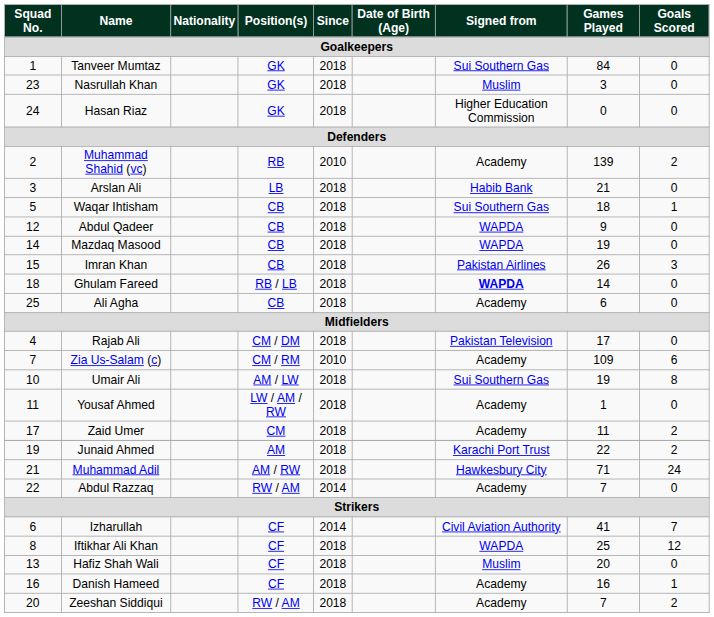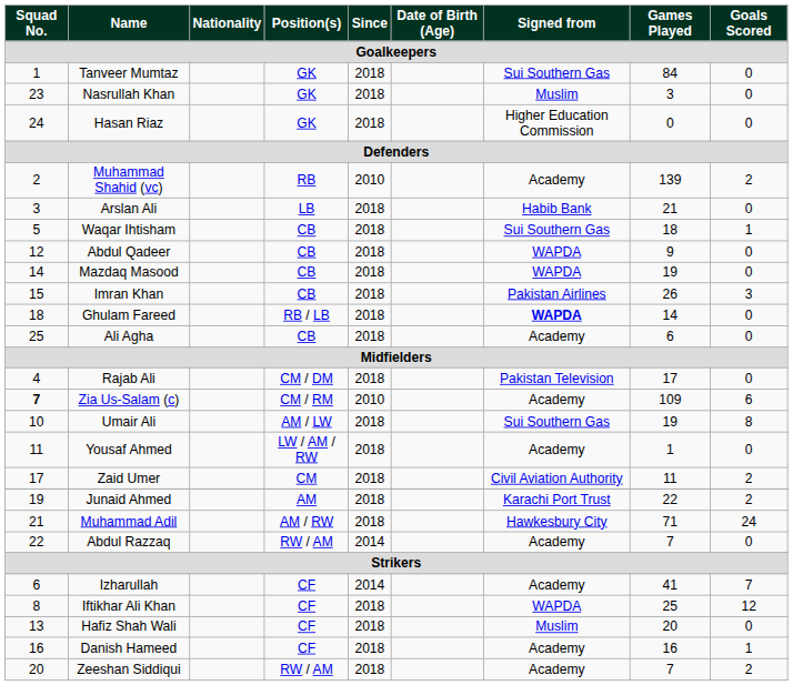Zia Us-Salam (c) | Squad No. / Goalkeepers: normal -> bold
Zaid Umer | Signed from / Goalkeepers: Academy -> Civil Aviation Authority
Izharullah | Signed from / Goalkeepers: Civil Aviation Authority -> Academy
